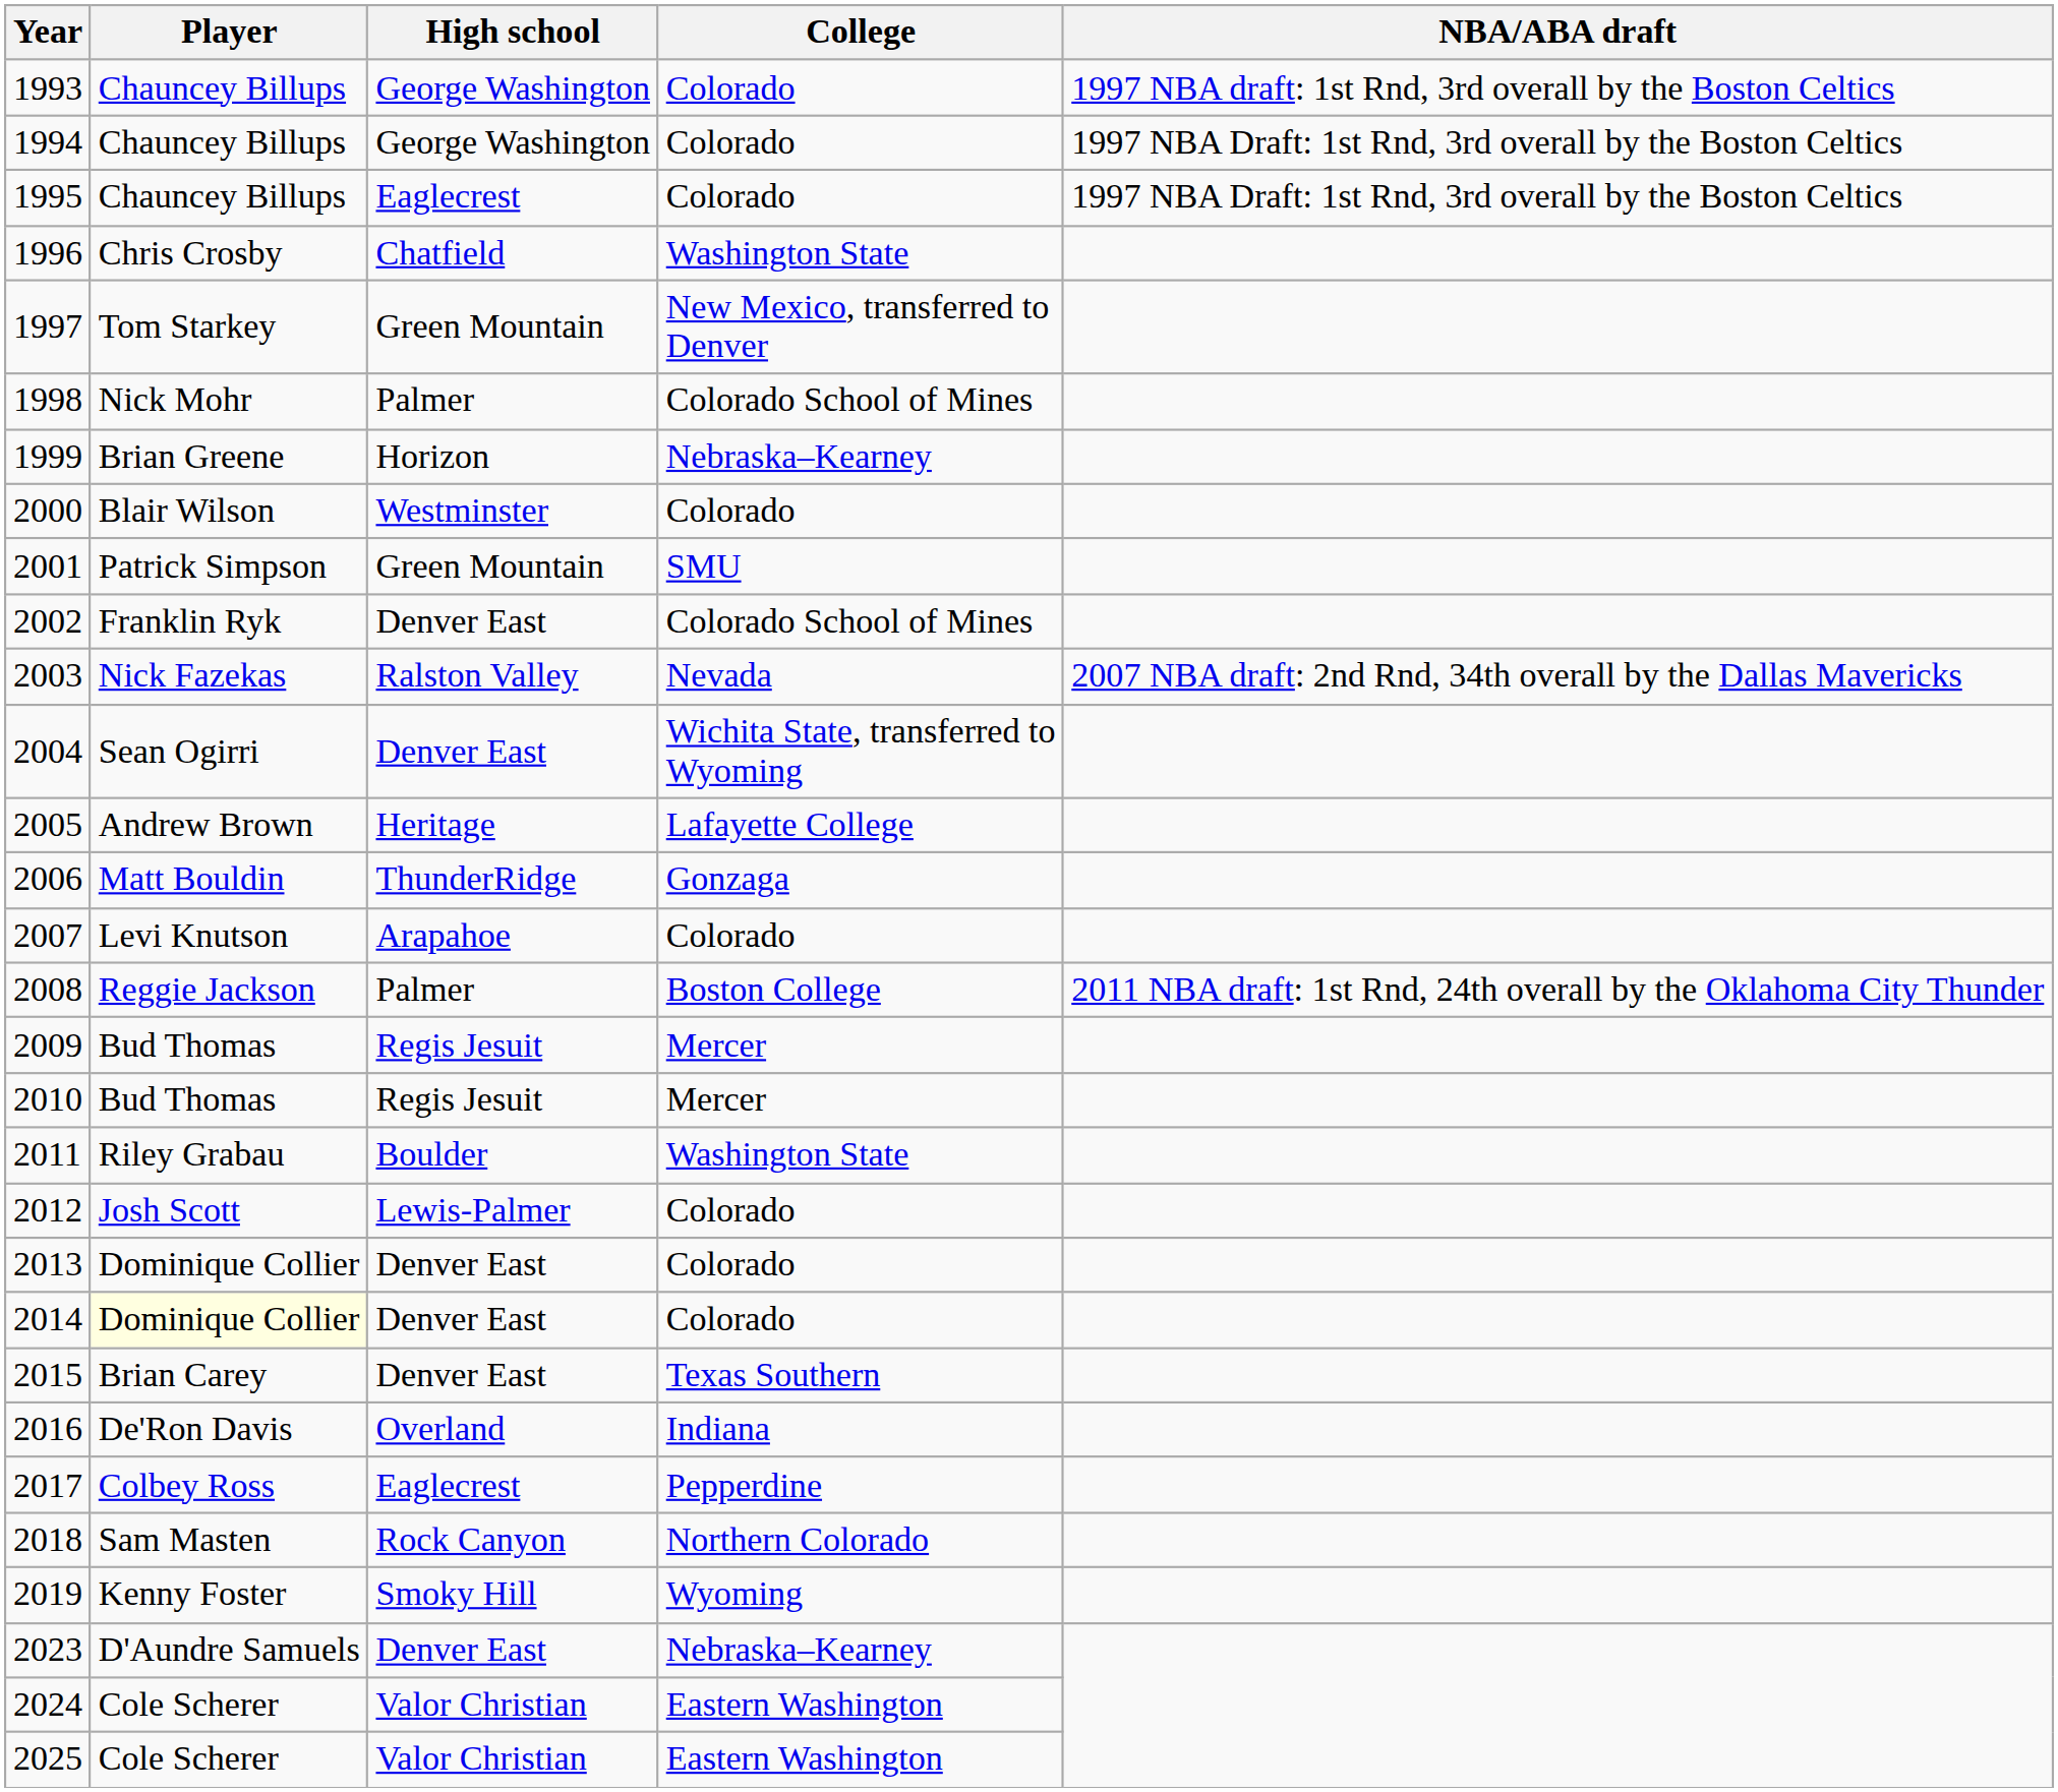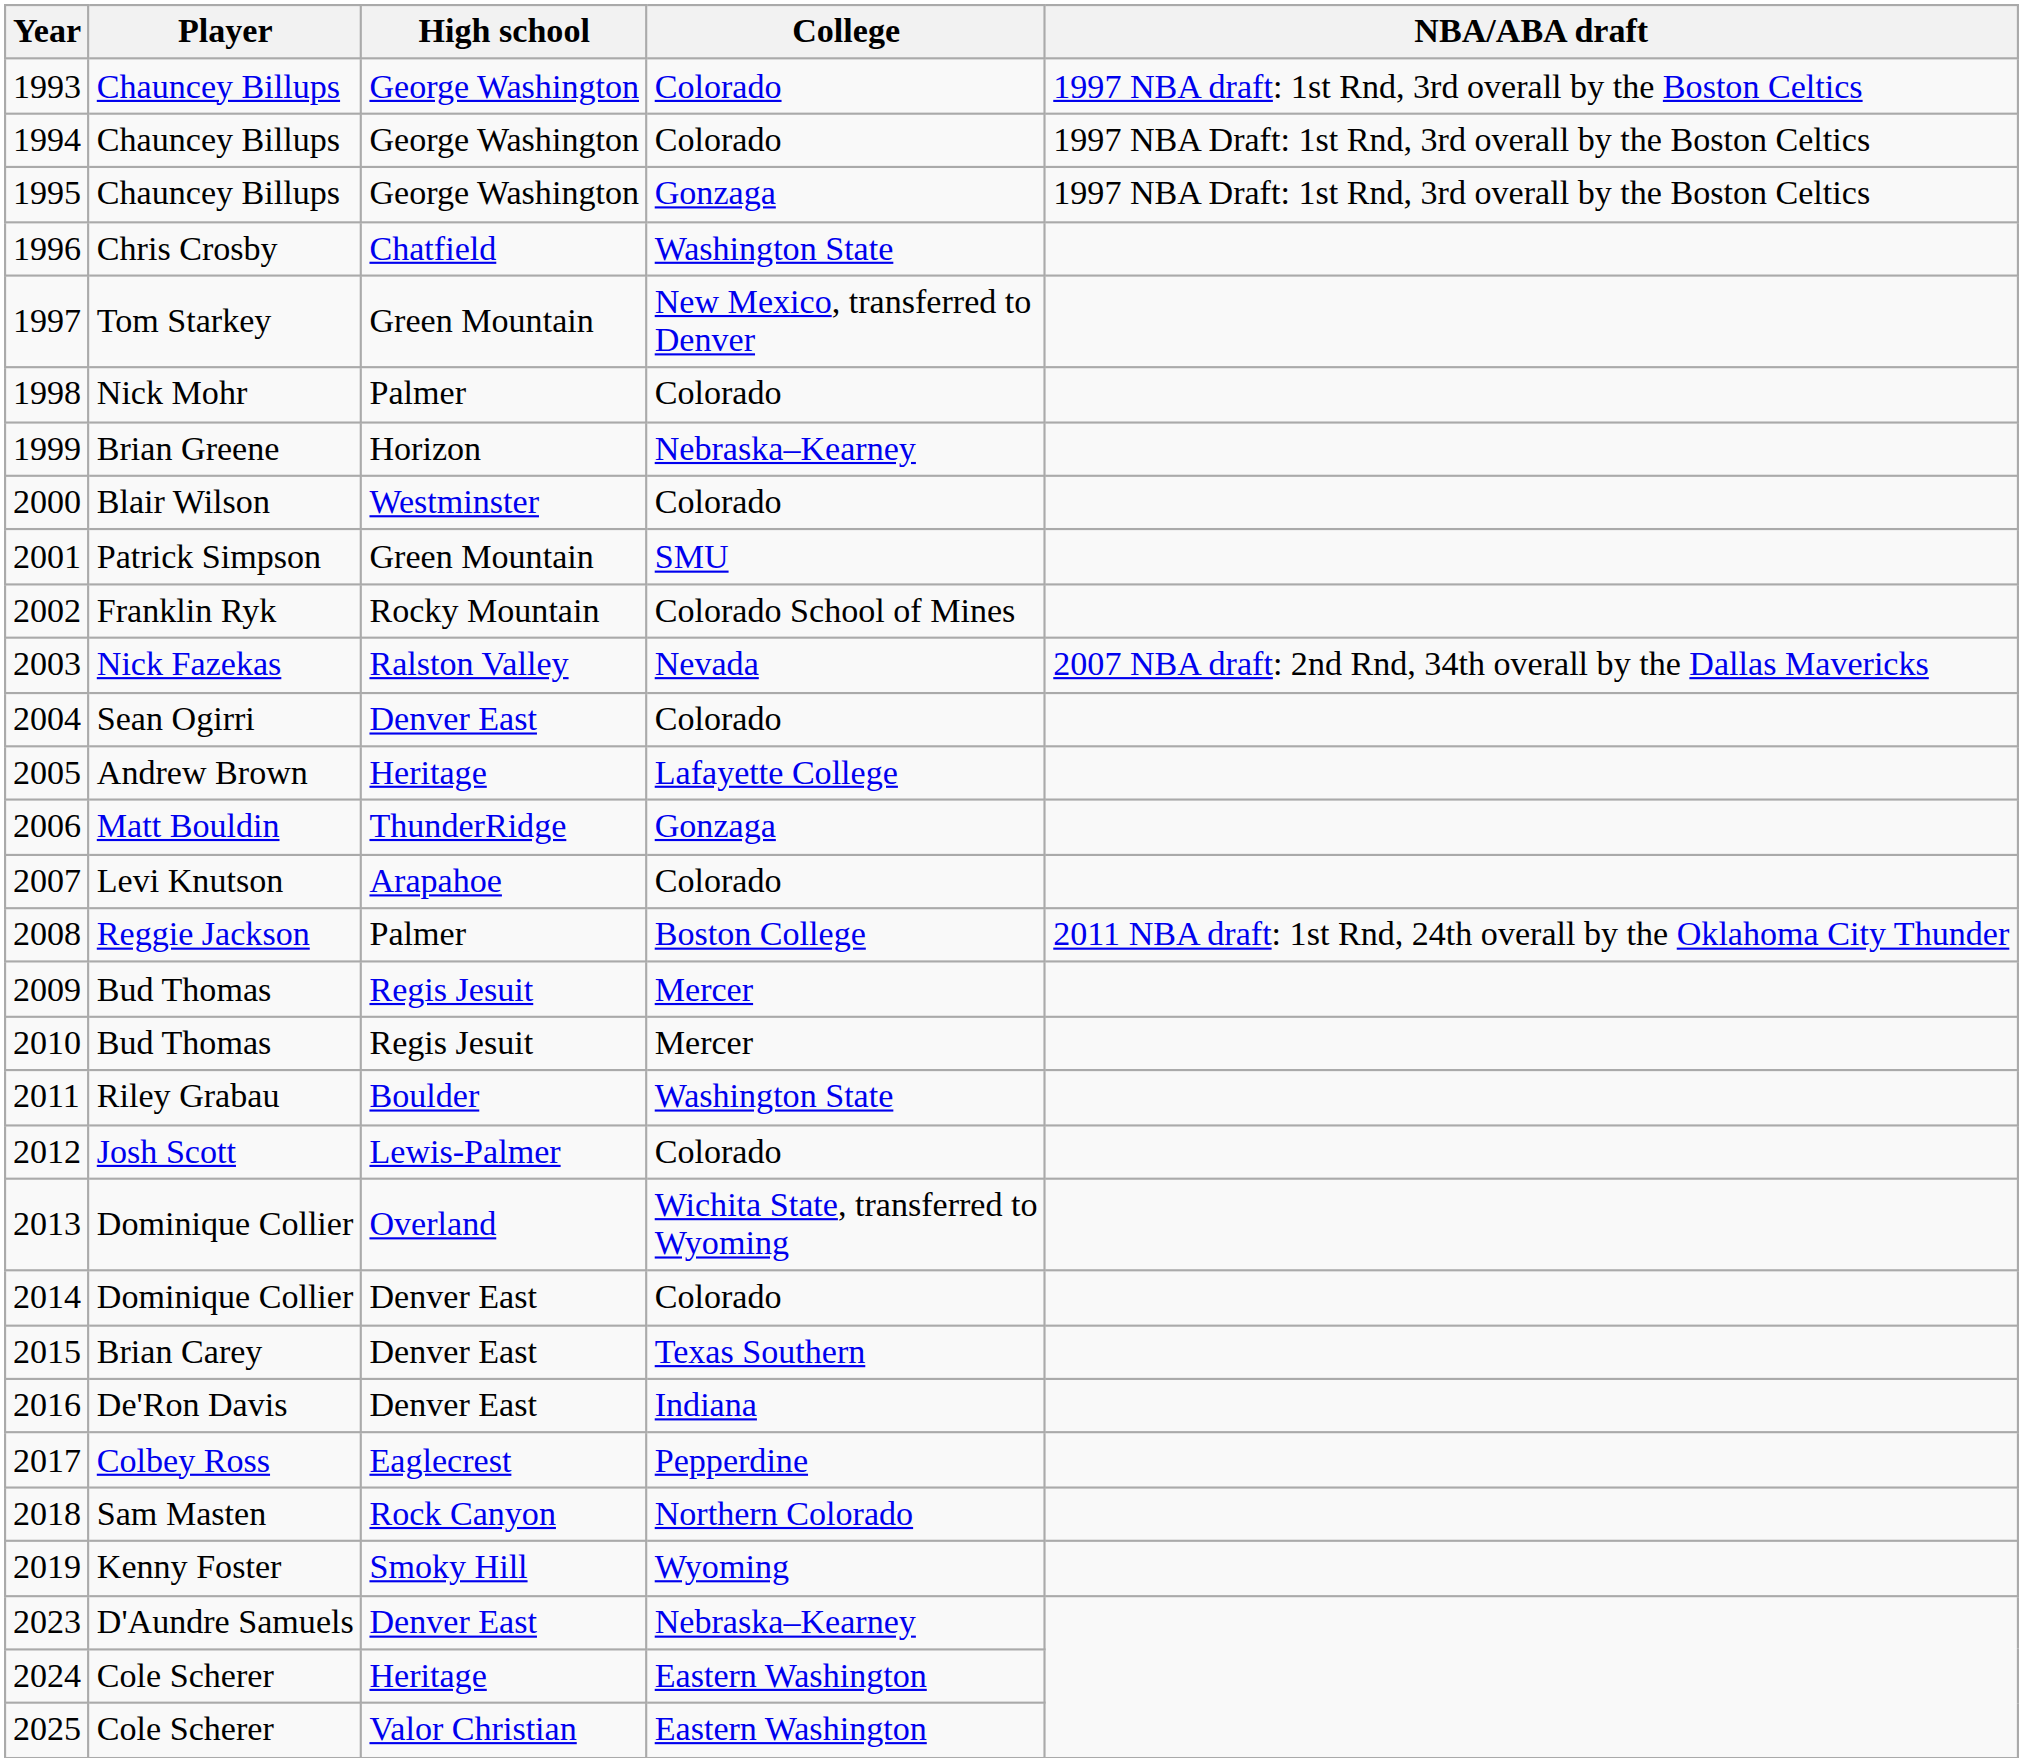1995 | High school: Eaglecrest -> George Washington
1995 | College: Colorado -> Gonzaga
1998 | College: Colorado School of Mines -> Colorado
2002 | High school: Denver East -> Rocky Mountain
2004 | College: Wichita State, transferred to Wyoming -> Colorado
2013 | High school: Denver East -> Overland
2013 | College: Colorado -> Wichita State, transferred to Wyoming
2014 | Player: lightyellow background -> no background
2016 | High school: Overland -> Denver East
2024 | High school: Valor Christian -> Heritage
